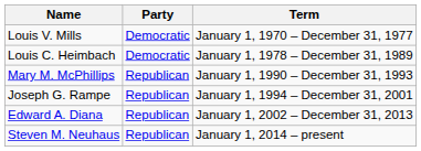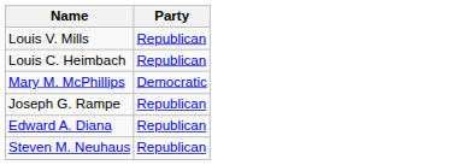- column: Term | January 1, 1970 – December 31, 1977 | January 1, 1978 – December 31, 1989 | January 1, 1990 – December 31, 1993 | January 1, 1994 – December 31, 2001 | January 1, 2002 – December 31, 2013 | January 1, 2014 – present
Louis V. Mills | Party: Democratic -> Republican
Louis C. Heimbach | Party: Democratic -> Republican
Mary M. McPhillips | Party: Republican -> Democratic
